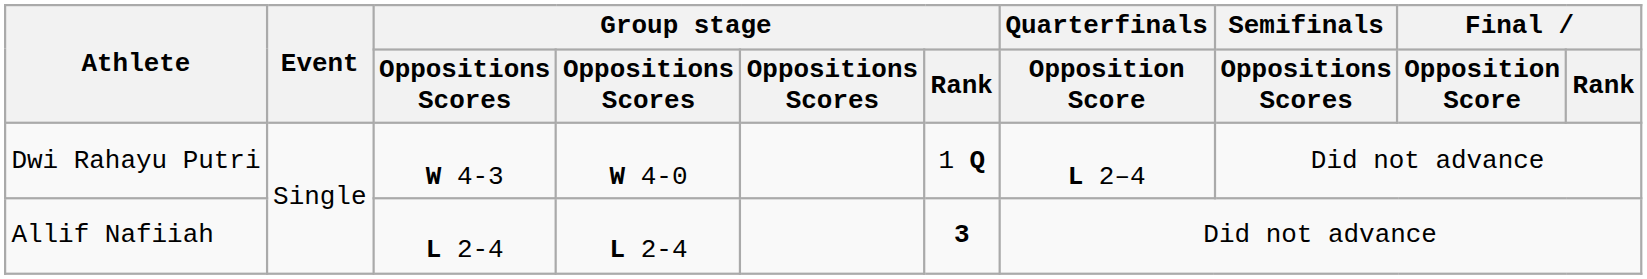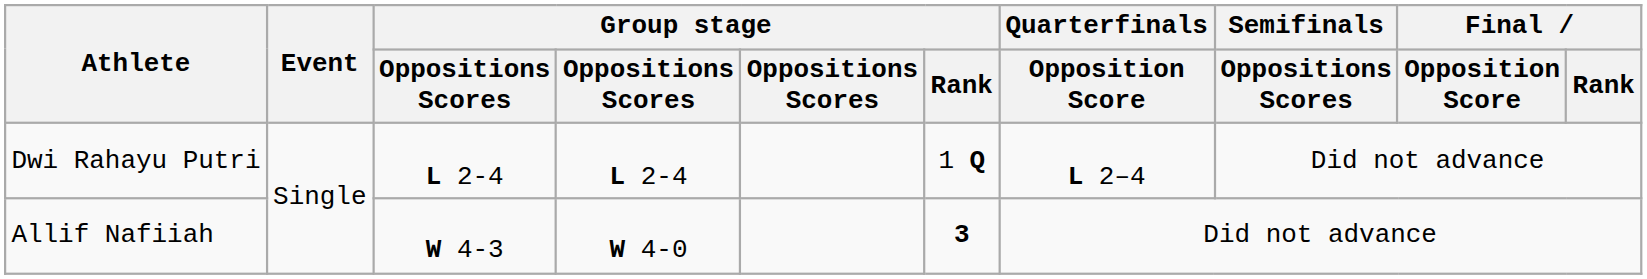Dwi Rahayu Putri | column 3: W 4-3 -> L 2-4
Dwi Rahayu Putri | column 4: W 4-0 -> L 2-4
Allif Nafiiah | column 3: L 2-4 -> W 4-3
Allif Nafiiah | column 4: L 2-4 -> W 4-0
